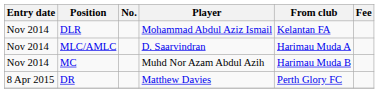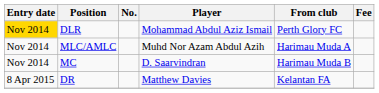DLR | Entry date: no background -> gold background
DLR | From club: Kelantan FA -> Perth Glory FC
MLC/AMLC | Player: D. Saarvindran -> Muhd Nor Azam Abdul Azih
MC | Player: Muhd Nor Azam Abdul Azih -> D. Saarvindran
DR | From club: Perth Glory FC -> Kelantan FA
